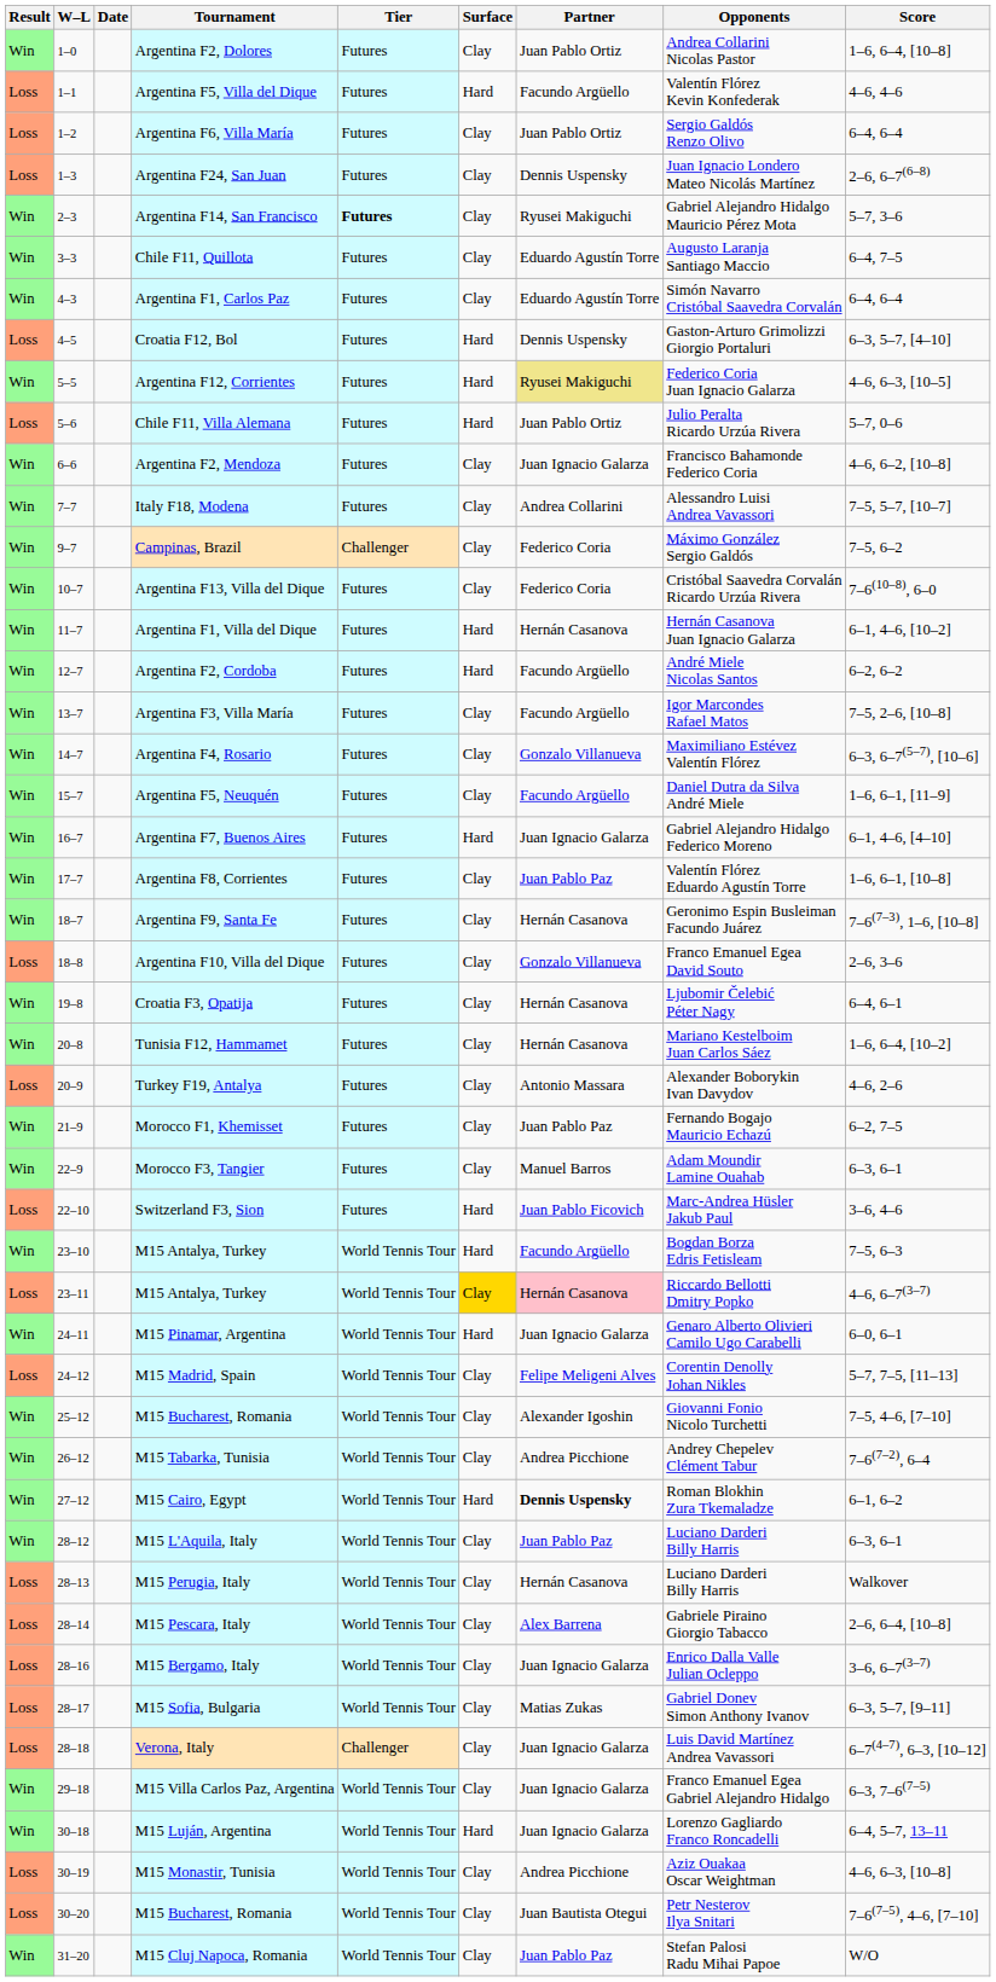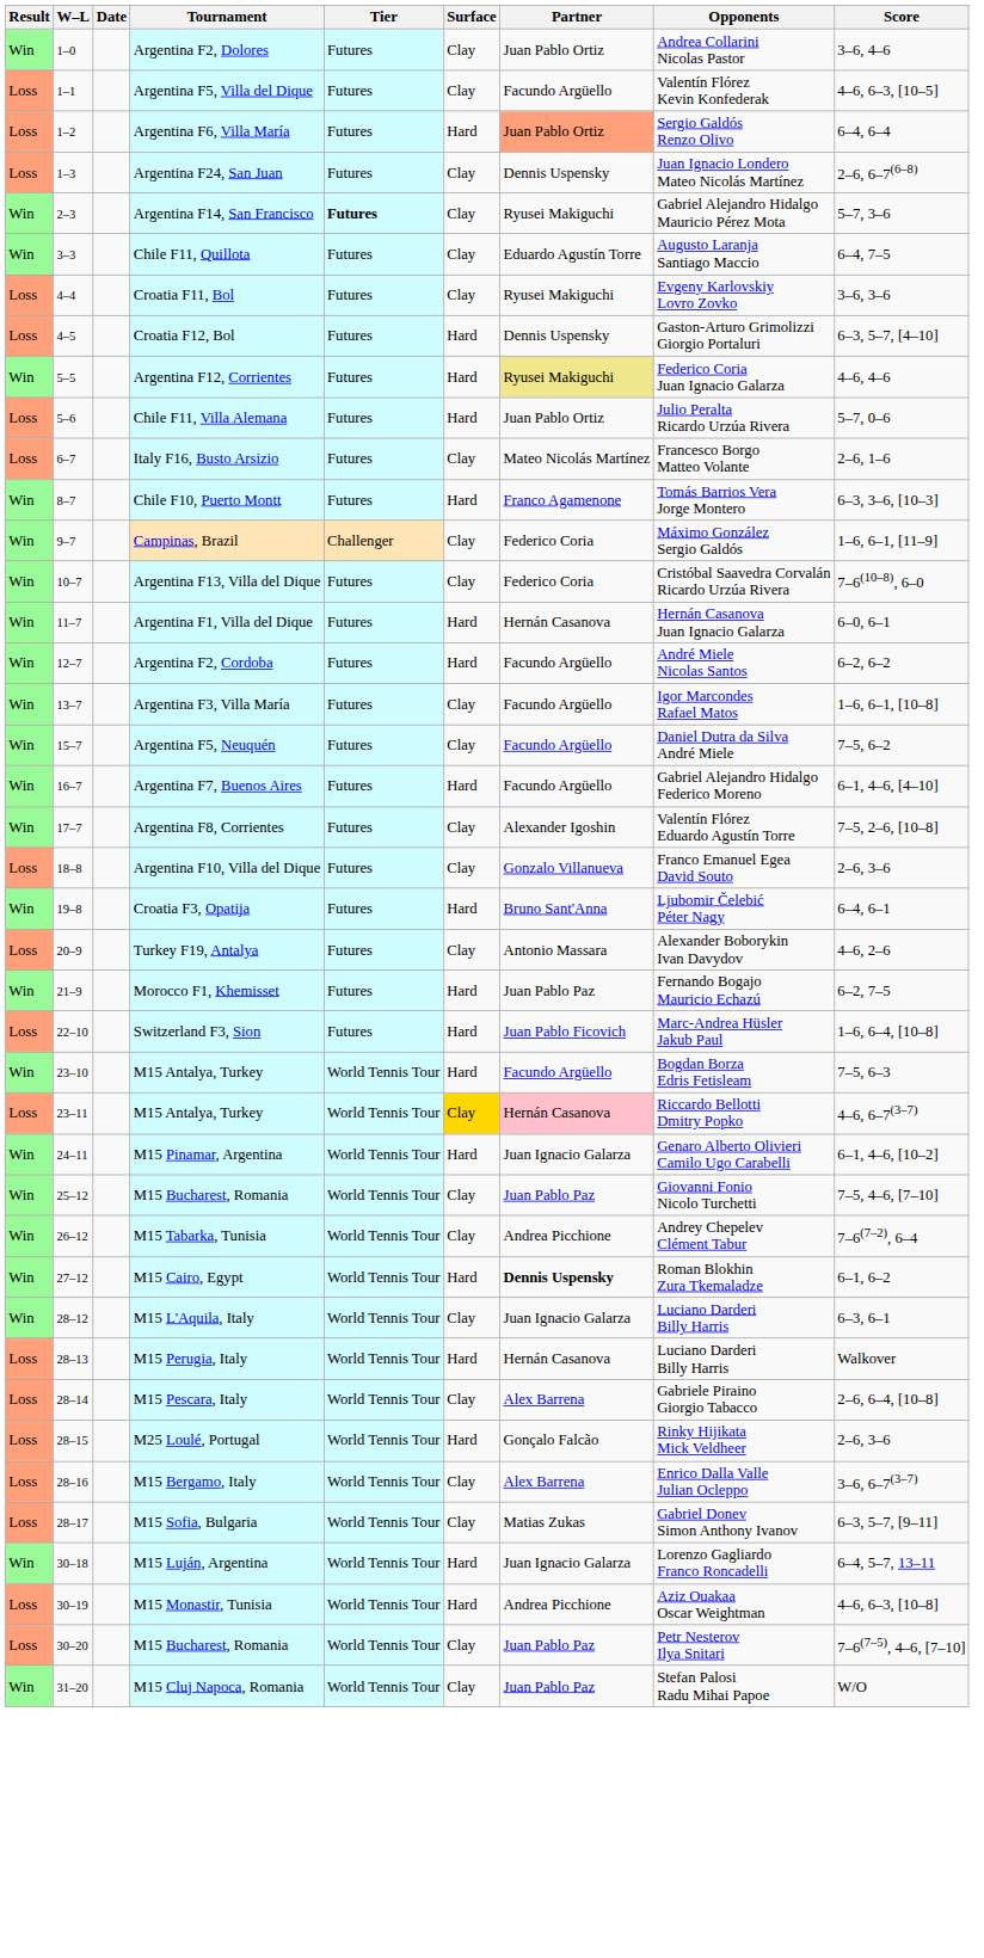Argentina F2, Dolores | Score: 1–6, 6–4, [10–8] -> 3–6, 4–6
Argentina F5, Villa del Dique | Surface: Hard -> Clay
Argentina F5, Villa del Dique | Score: 4–6, 4–6 -> 4–6, 6–3, [10–5]
Argentina F6, Villa María | Surface: Clay -> Hard
Argentina F6, Villa María | Partner: no background -> lightsalmon background
- row: Win | 4–3 | Argentina F1, Carlos Paz | Futures | Clay | Eduardo Agustín Torre | Simón Navarro Cristóbal Saavedra Corvalán | 6–4, 6–4
+ row: Loss | 4–4 | Croatia F11, Bol | Futures | Clay | Ryusei Makiguchi | Evgeny Karlovskiy Lovro Zovko | 3–6, 3–6
Argentina F12, Corrientes | Score: 4–6, 6–3, [10–5] -> 4–6, 4–6
- row: Win | 6–6 | Argentina F2, Mendoza | Futures | Clay | Juan Ignacio Galarza | Francisco Bahamonde Federico Coria | 4–6, 6–2, [10–8]
+ row: Loss | 6–7 | Italy F16, Busto Arsizio | Futures | Clay | Mateo Nicolás Martínez | Francesco Borgo Matteo Volante | 2–6, 1–6
- row: Win | 7–7 | Italy F18, Modena | Futures | Clay | Andrea Collarini | Alessandro Luisi Andrea Vavassori | 7–5, 5–7, [10–7]
+ row: Win | 8–7 | Chile F10, Puerto Montt | Futures | Hard | Franco Agamenone | Tomás Barrios Vera Jorge Montero | 6–3, 3–6, [10–3]
Campinas, Brazil | Score: 7–5, 6–2 -> 1–6, 6–1, [11–9]
Argentina F1, Villa del Dique | Score: 6–1, 4–6, [10–2] -> 6–0, 6–1
Argentina F3, Villa María | Score: 7–5, 2–6, [10–8] -> 1–6, 6–1, [10–8]
- row: Win | 14–7 | Argentina F4, Rosario | Futures | Clay | Gonzalo Villanueva | Maximiliano Estévez Valentín Flórez | 6–3, 6–7(5–7), [10–6]
Argentina F5, Neuquén | Score: 1–6, 6–1, [11–9] -> 7–5, 6–2
Argentina F7, Buenos Aires | Partner: Juan Ignacio Galarza -> Facundo Argüello
Argentina F8, Corrientes | Partner: Juan Pablo Paz -> Alexander Igoshin
Argentina F8, Corrientes | Score: 1–6, 6–1, [10–8] -> 7–5, 2–6, [10–8]
- row: Win | 18–7 | Argentina F9, Santa Fe | Futures | Clay | Hernán Casanova | Geronimo Espin Busleiman Facundo Juárez | 7–6(7–3), 1–6, [10–8]
Croatia F3, Opatija | Surface: Clay -> Hard
Croatia F3, Opatija | Partner: Hernán Casanova -> Bruno Sant'Anna
- row: Win | 20–8 | Tunisia F12, Hammamet | Futures | Clay | Hernán Casanova | Mariano Kestelboim Juan Carlos Sáez | 1–6, 6–4, [10–2]
Morocco F1, Khemisset | Surface: Clay -> Hard
- row: Win | 22–9 | Morocco F3, Tangier | Futures | Clay | Manuel Barros | Adam Moundir Lamine Ouahab | 6–3, 6–1
Switzerland F3, Sion | Score: 3–6, 4–6 -> 1–6, 6–4, [10–8]
M15 Pinamar, Argentina | Score: 6–0, 6–1 -> 6–1, 4–6, [10–2]
- row: Loss | 24–12 | M15 Madrid, Spain | World Tennis Tour | Clay | Felipe Meligeni Alves | Corentin Denolly Johan Nikles | 5–7, 7–5, [11–13]
25–12 / M15 Bucharest, Romania | Partner: Alexander Igoshin -> Juan Pablo Paz
M15 L'Aquila, Italy | Partner: Juan Pablo Paz -> Juan Ignacio Galarza
M15 Perugia, Italy | Surface: Clay -> Hard
+ row: Loss | 28–15 | M25 Loulé, Portugal | World Tennis Tour | Hard | Gonçalo Falcão | Rinky Hijikata Mick Veldheer | 2–6, 3–6
M15 Bergamo, Italy | Partner: Juan Ignacio Galarza -> Alex Barrena
- row: Loss | 28–18 | Verona, Italy | Challenger | Clay | Juan Ignacio Galarza | Luis David Martínez Andrea Vavassori | 6–7(4–7), 6–3, [10–12]
- row: Win | 29–18 | M15 Villa Carlos Paz, Argentina | World Tennis Tour | Clay | Juan Ignacio Galarza | Franco Emanuel Egea Gabriel Alejandro Hidalgo | 6–3, 7–6(7–5)
M15 Monastir, Tunisia | Surface: Clay -> Hard
30–20 / M15 Bucharest, Romania | Partner: Juan Bautista Otegui -> Juan Pablo Paz
